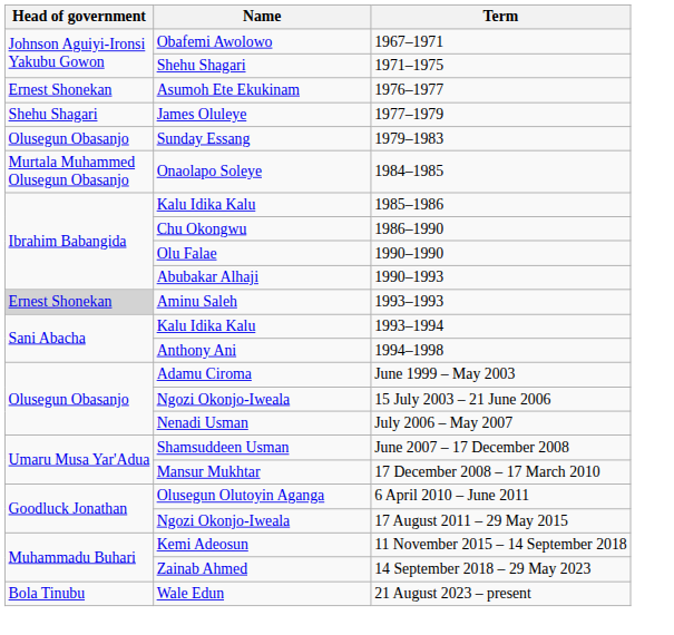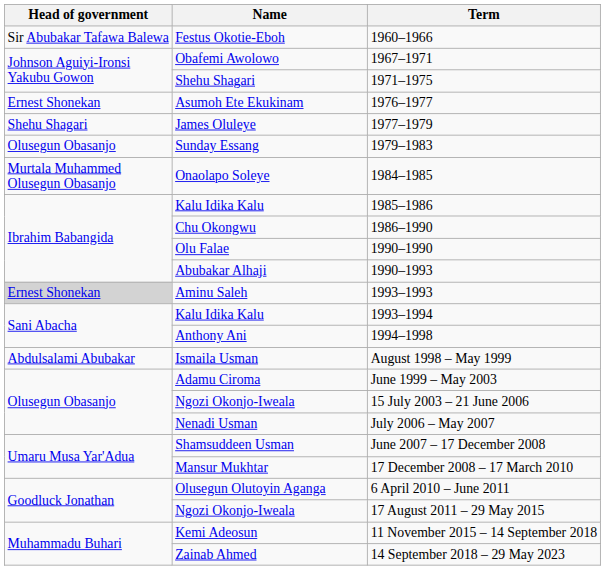+ row: Sir Abubakar Tafawa Balewa | Festus Okotie-Eboh | 1960–1966
+ row: Abdulsalami Abubakar | Ismaila Usman | August 1998 – May 1999
- row: Bola Tinubu | Wale Edun | 21 August 2023 – present
